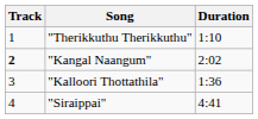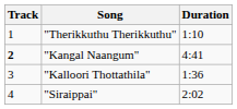"Kangal Naangum" | Duration: 2:02 -> 4:41
"Siraippai" | Duration: 4:41 -> 2:02
